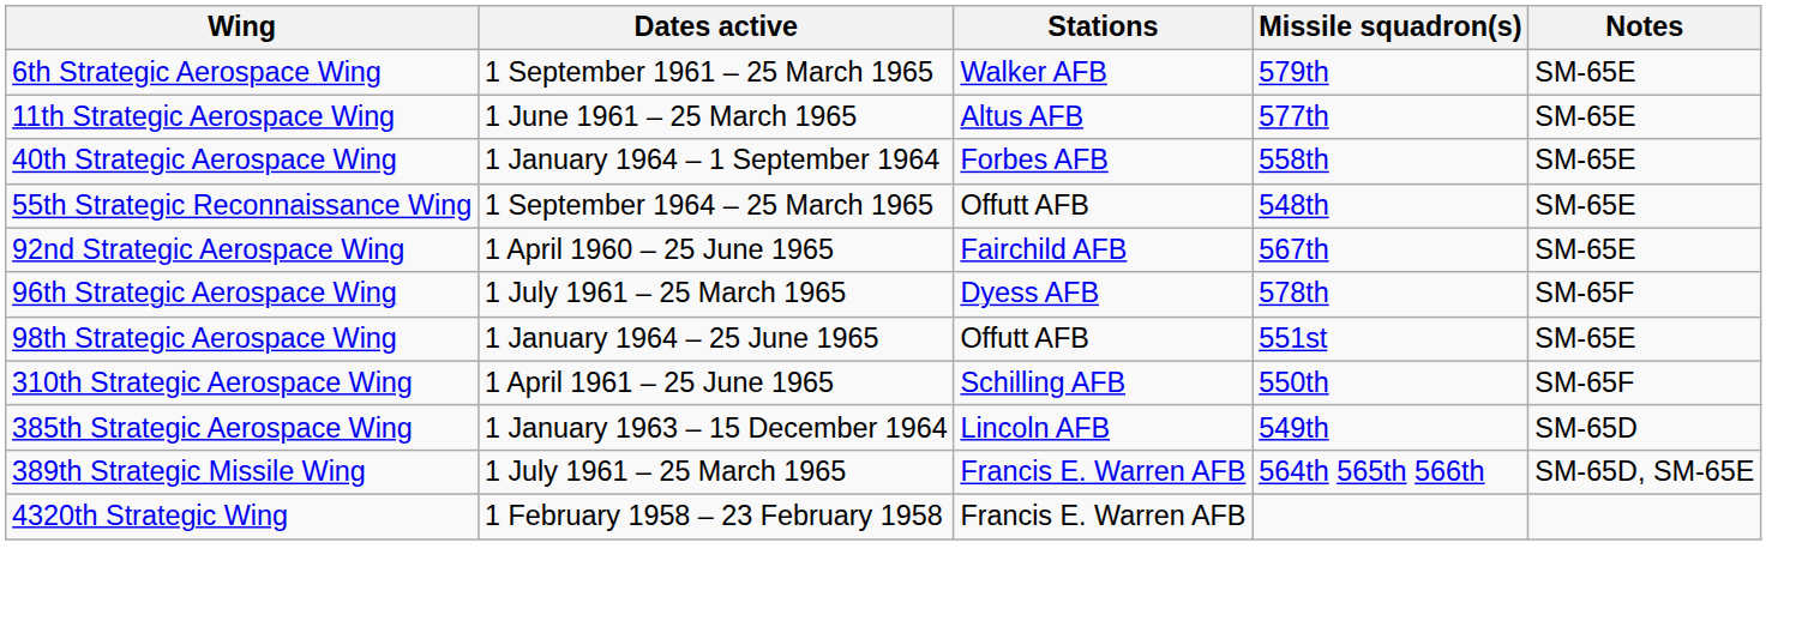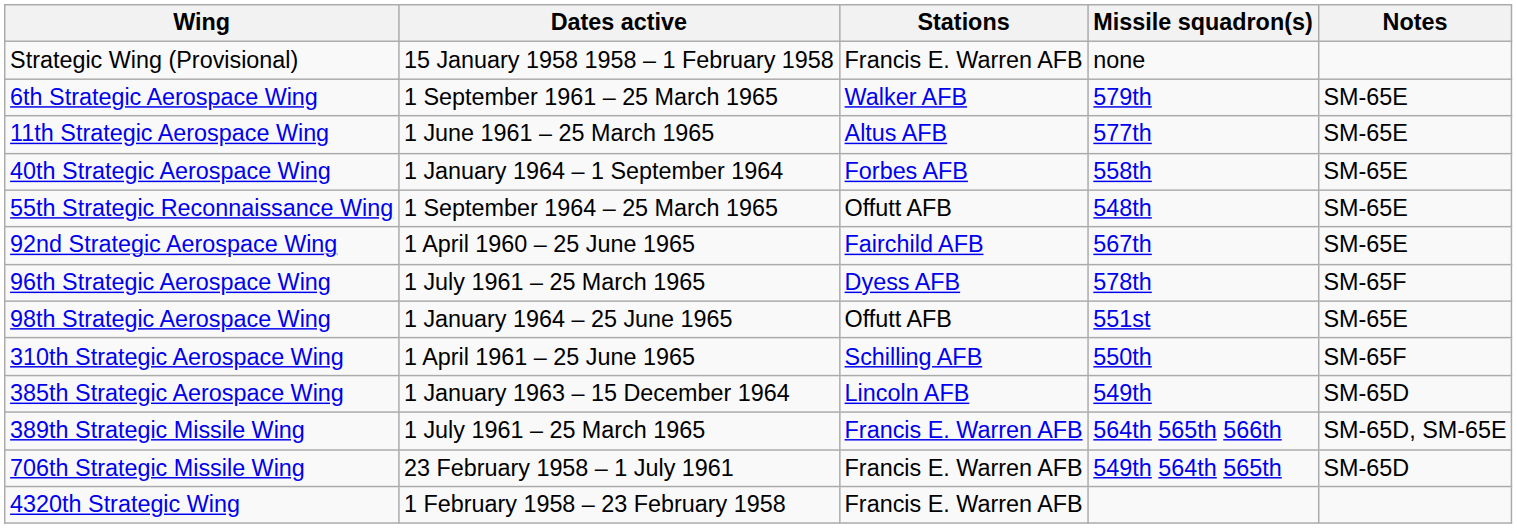+ row: Strategic Wing (Provisional) | 15 January 1958 1958 – 1 February 1958 | Francis E. Warren AFB | none
+ row: 706th Strategic Missile Wing | 23 February 1958 – 1 July 1961 | Francis E. Warren AFB | 549th 564th 565th | SM-65D
